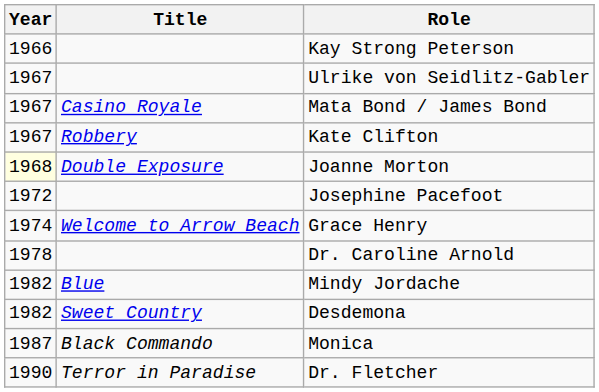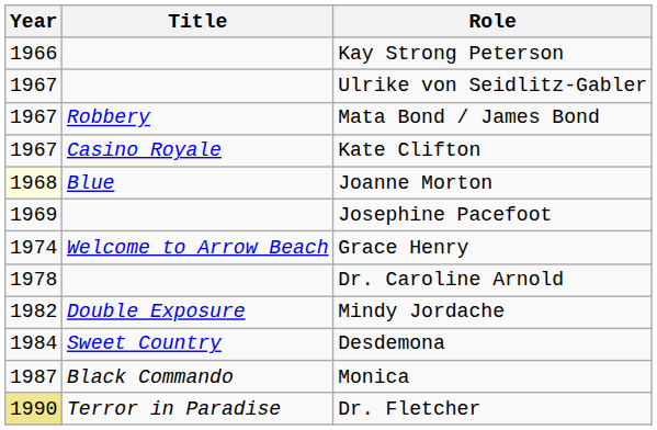Mata Bond / James Bond | Title: Casino Royale -> Robbery
Kate Clifton | Title: Robbery -> Casino Royale
Joanne Morton | Title: Double Exposure -> Blue
Josephine Pacefoot | Year: 1972 -> 1969
Mindy Jordache | Title: Blue -> Double Exposure
Desdemona | Year: 1982 -> 1984
Dr. Fletcher | Year: no background -> khaki background
